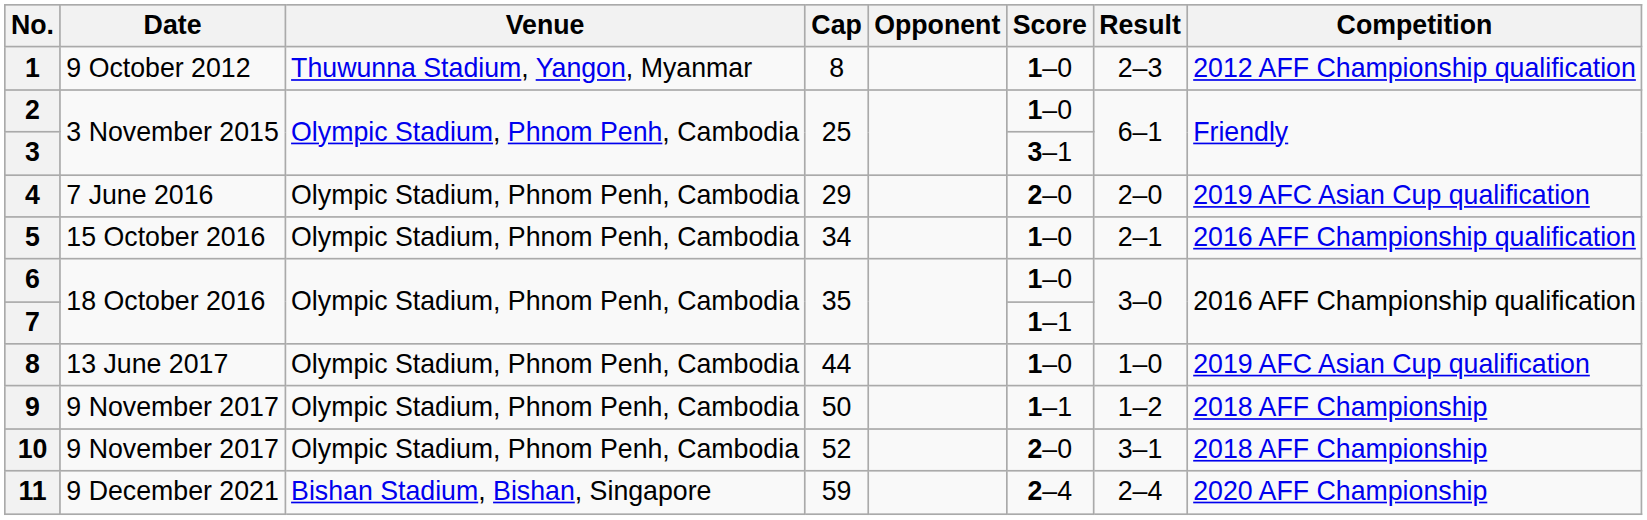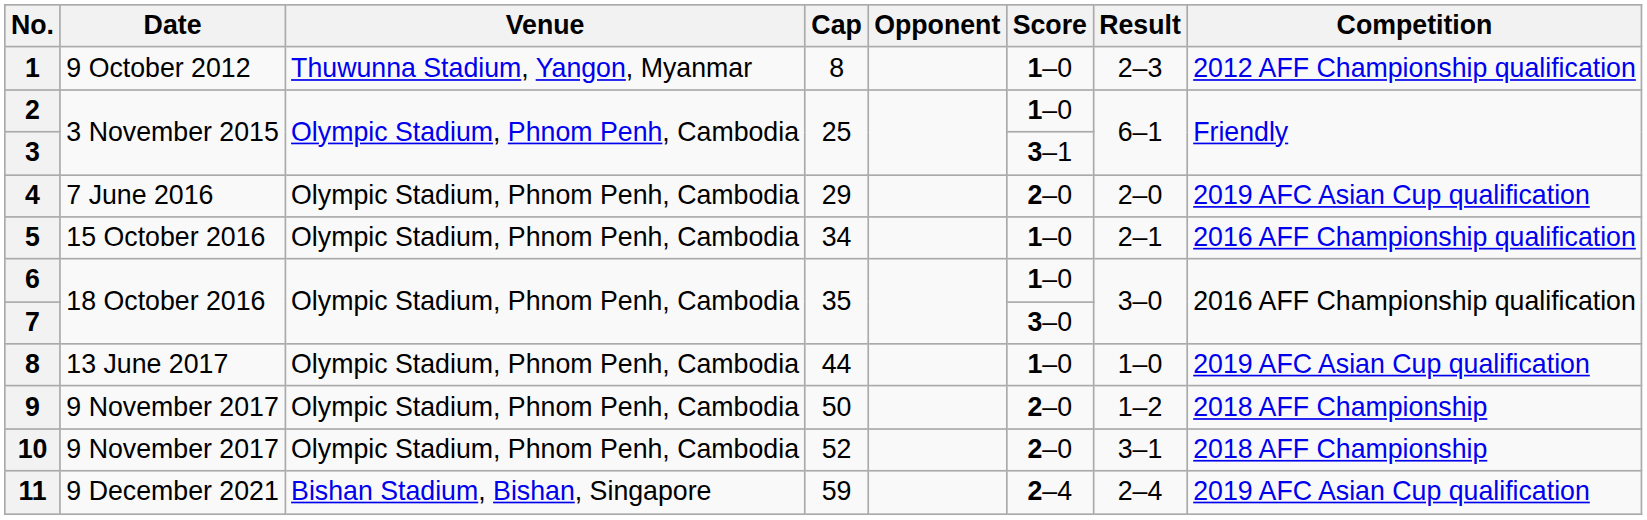7 | Score: 1–1 -> 3–0
9 | Score: 1–1 -> 2–0
11 | Competition: 2020 AFF Championship -> 2019 AFC Asian Cup qualification
